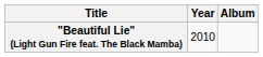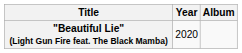"Beautiful Lie" (Light Gun Fire feat. The Black Mamba) | Year: 2010 -> 2020
